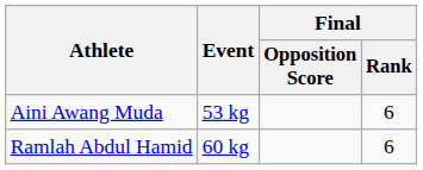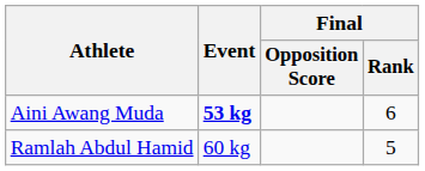Aini Awang Muda | Event: normal -> bold
Ramlah Abdul Hamid | Final / Rank: 6 -> 5
